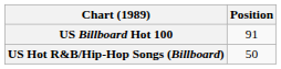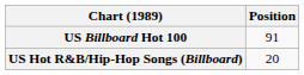US Hot R&B/Hip-Hop Songs (Billboard) | Position: 50 -> 20
